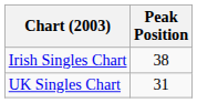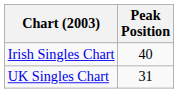Irish Singles Chart | Peak Position: 38 -> 40
